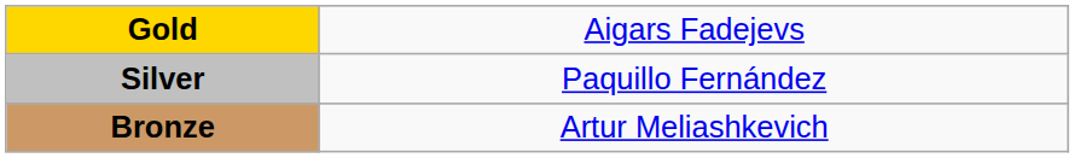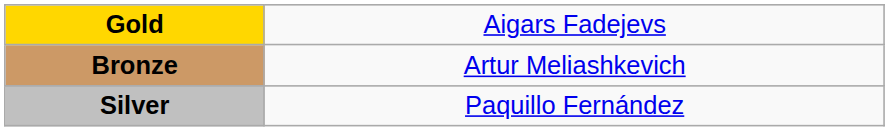rows swapped: Silver <-> Bronze
